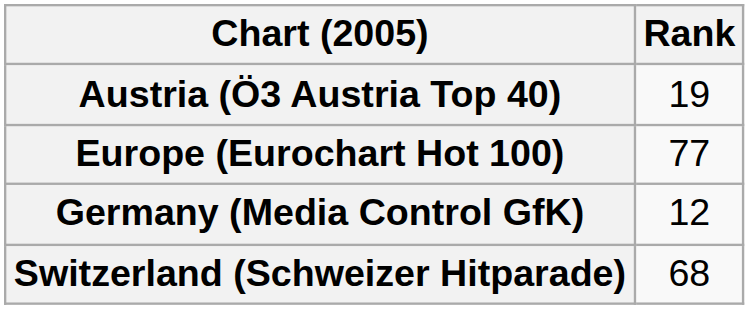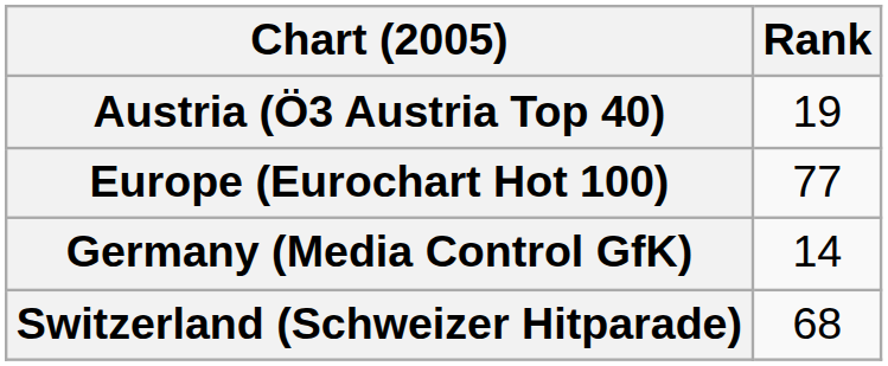Germany (Media Control GfK) | Rank: 12 -> 14
